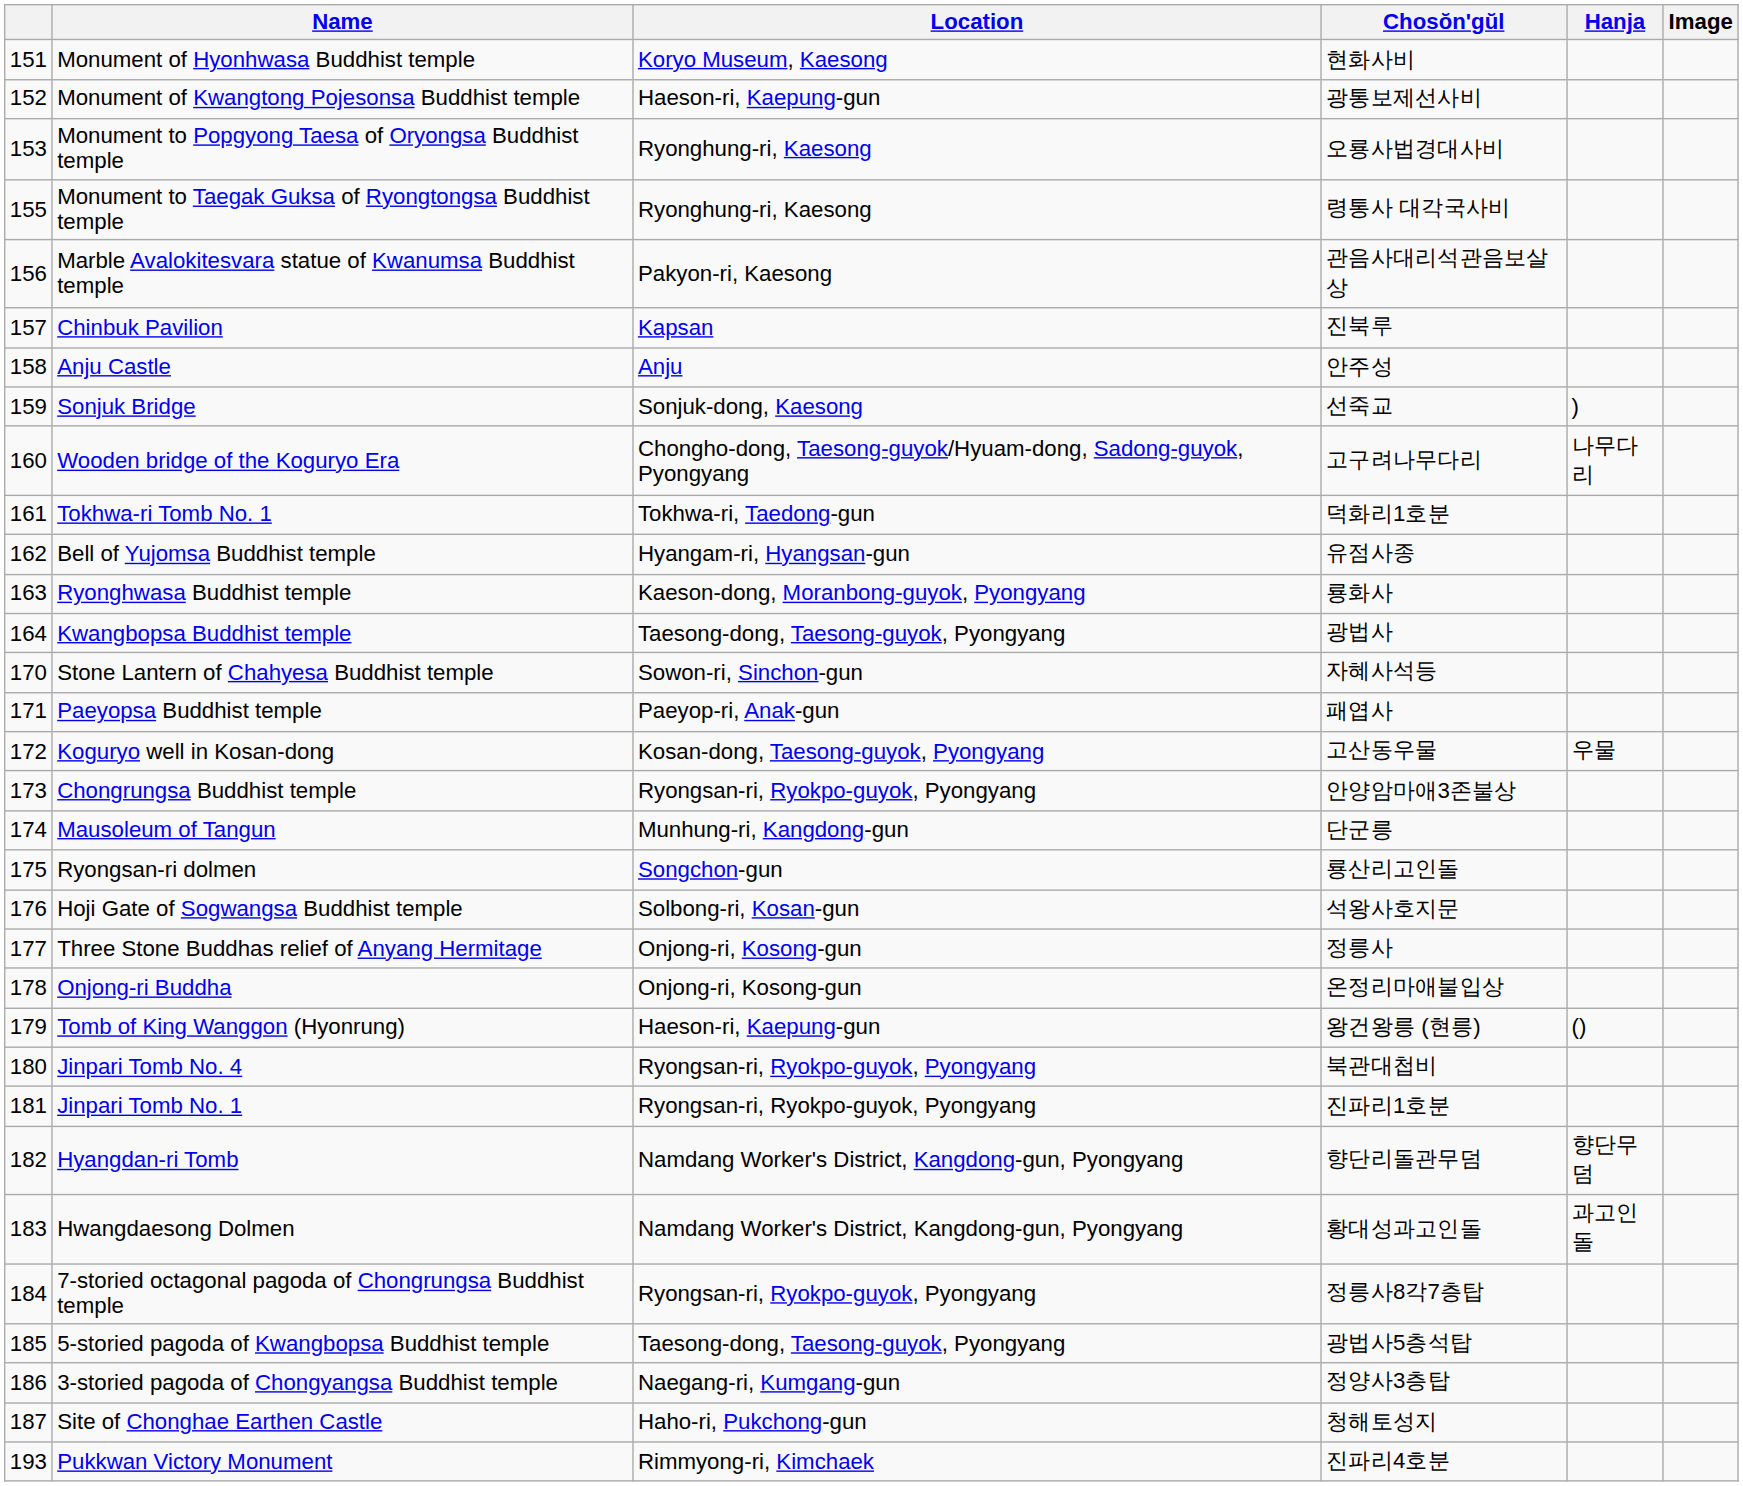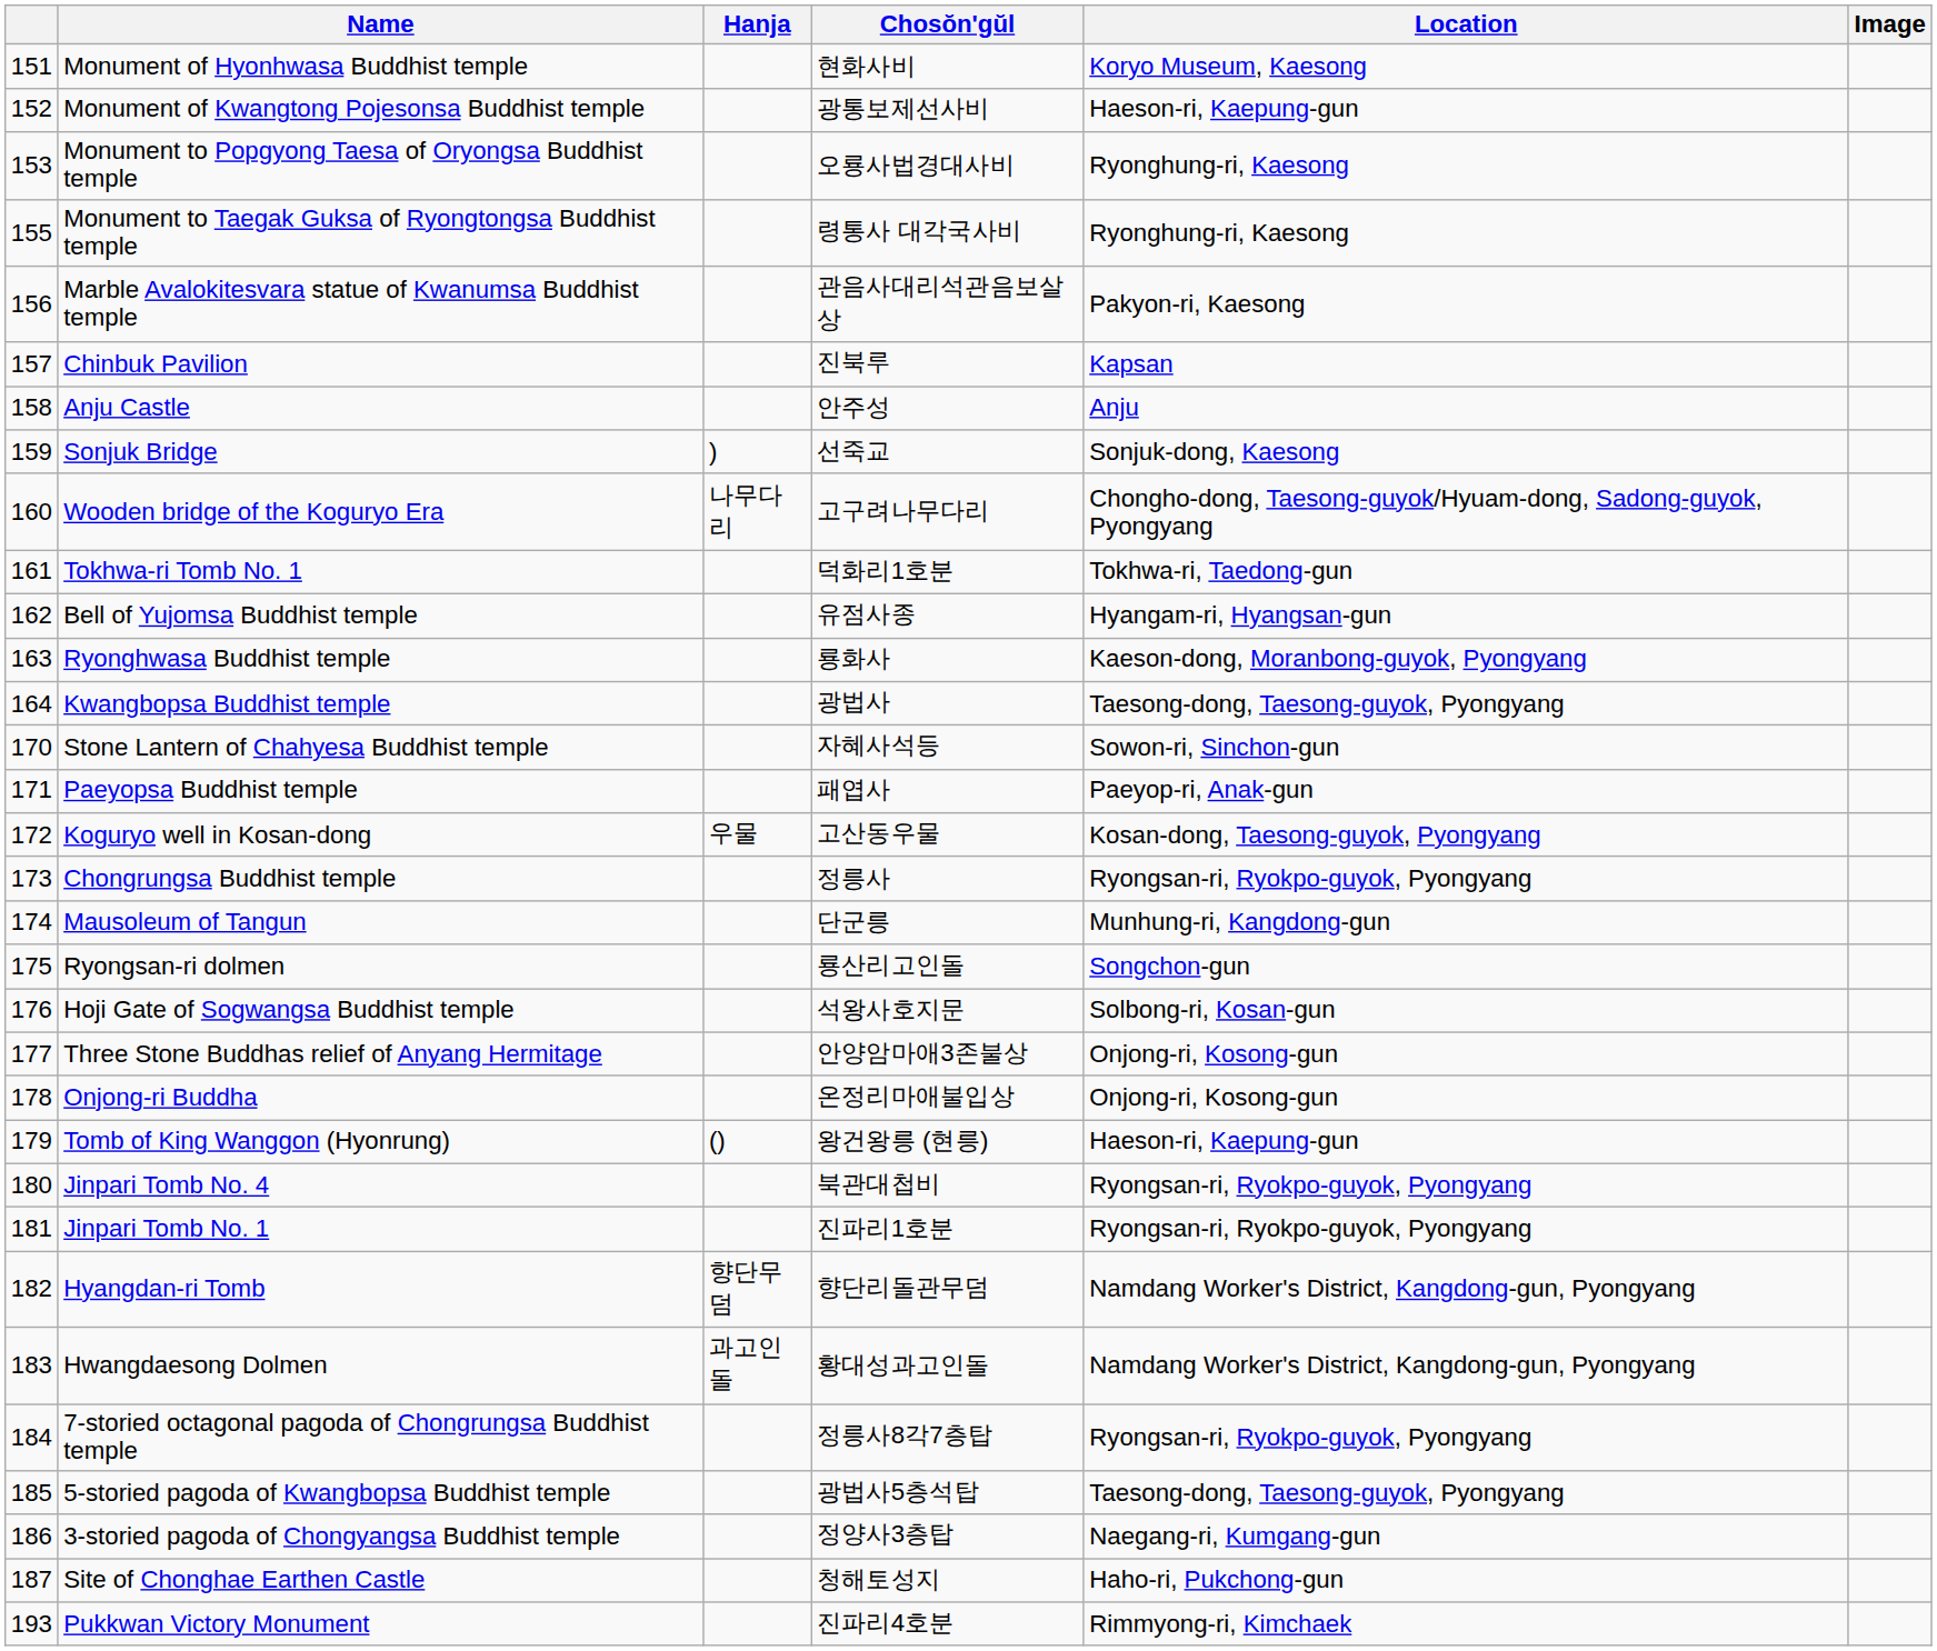columns swapped: Location <-> Hanja
Chongrungsa Buddhist temple | Chosŏn'gŭl: 안양암마애3존불상 -> 정릉사
Three Stone Buddhas relief of Anyang Hermitage | Chosŏn'gŭl: 정릉사 -> 안양암마애3존불상
